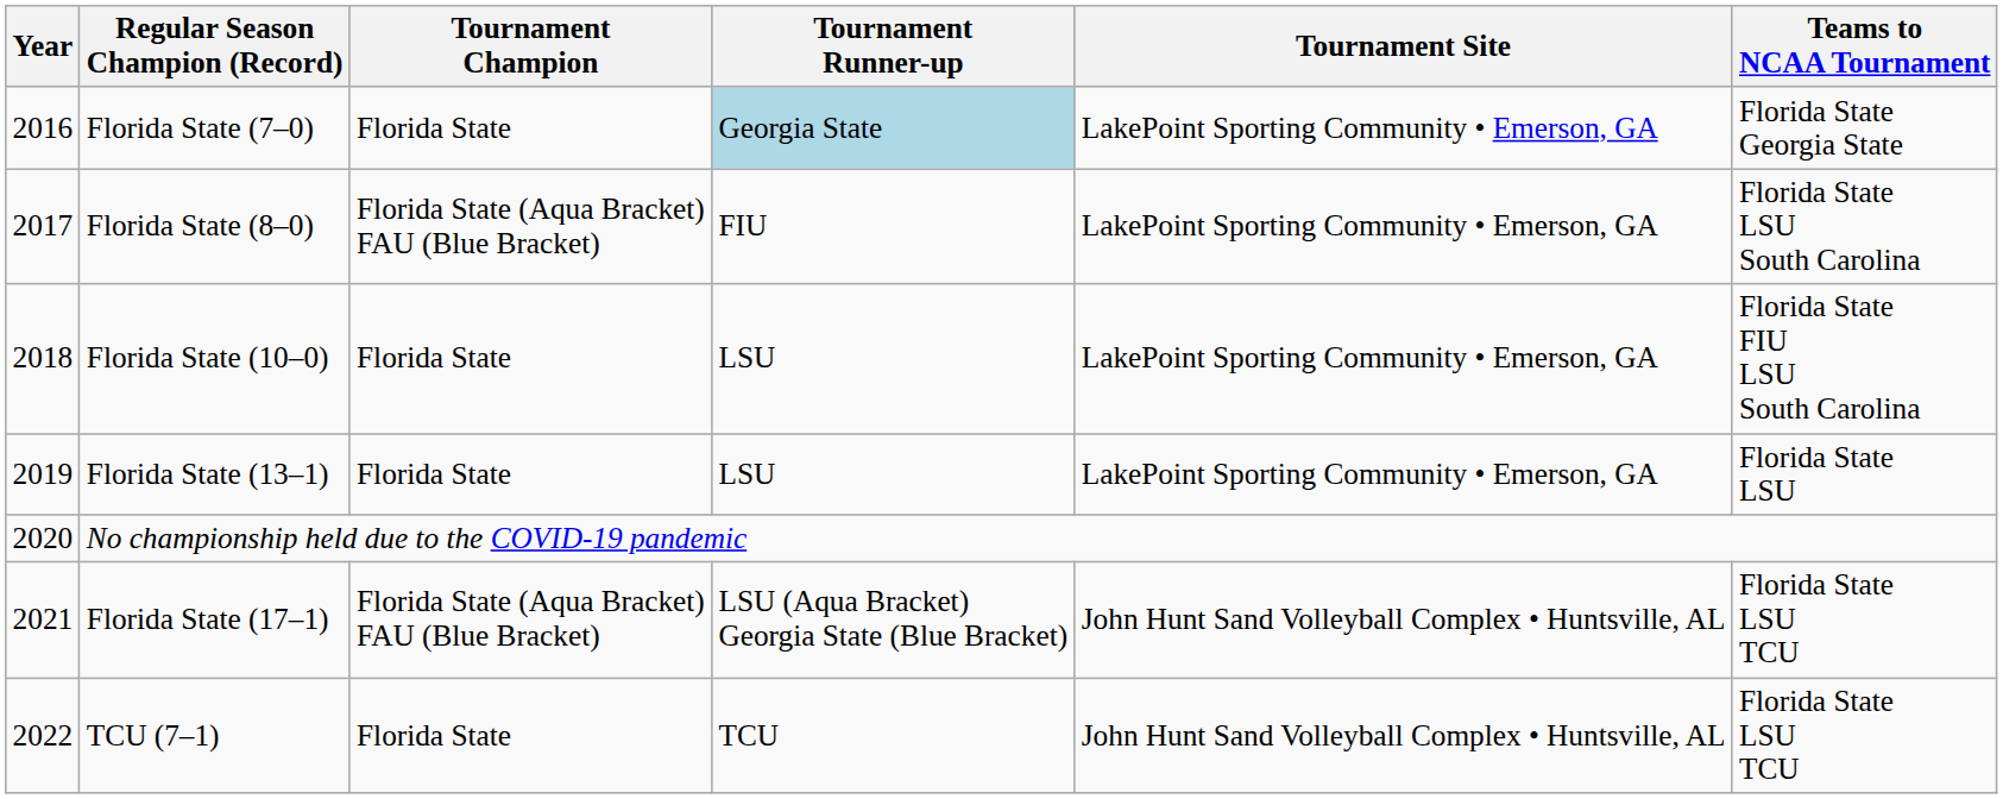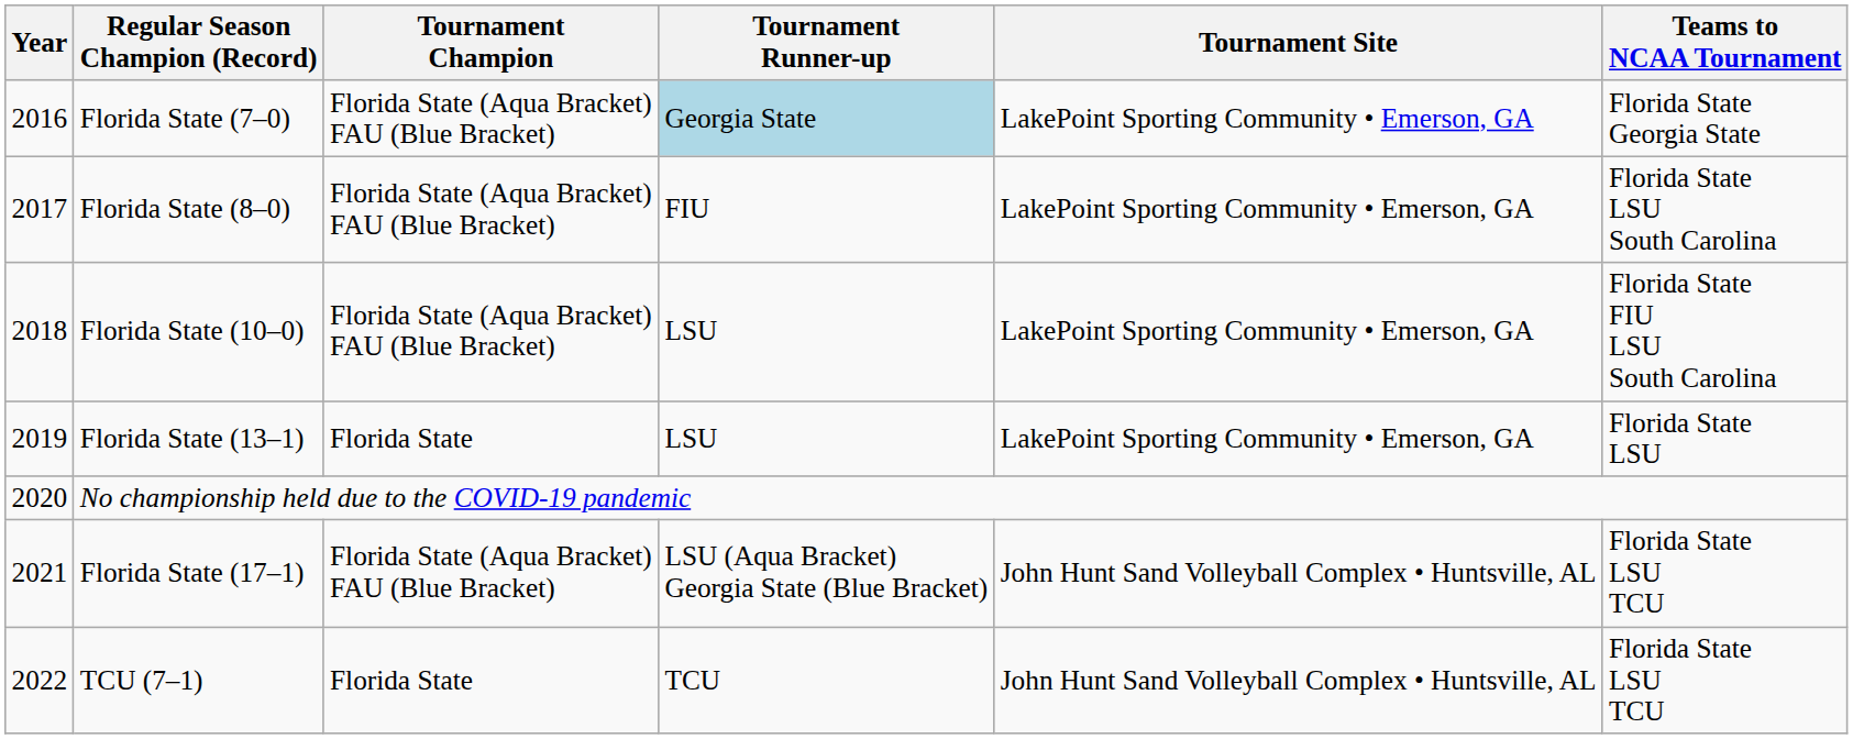Florida State (7–0) | Tournament Champion: Florida State -> Florida State (Aqua Bracket) FAU (Blue Bracket)
Florida State (10–0) | Tournament Champion: Florida State -> Florida State (Aqua Bracket) FAU (Blue Bracket)
